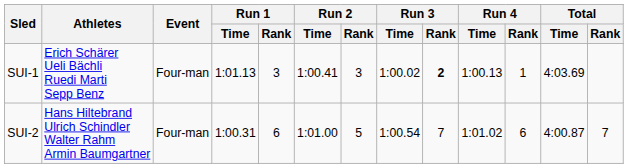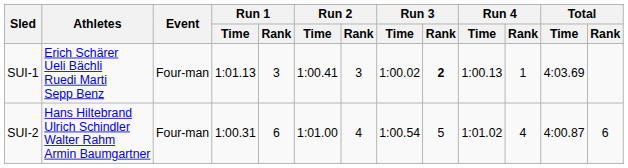SUI-2 | Run 2 / Rank: 5 -> 4
SUI-2 | Run 3 / Rank: 7 -> 5
SUI-2 | Run 4 / Rank: 6 -> 4
SUI-2 | Total / Rank: 7 -> 6
